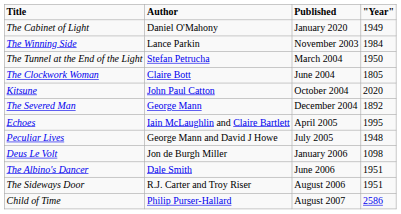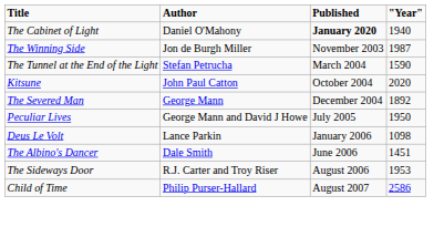The Cabinet of Light | Published: normal -> bold
The Cabinet of Light | "Year": 1949 -> 1940
The Winning Side | Author: Lance Parkin -> Jon de Burgh Miller
The Winning Side | "Year": 1984 -> 1987
The Tunnel at the End of the Light | "Year": 1950 -> 1590
- row: The Clockwork Woman | Claire Bott | June 2004 | 1805
- row: Echoes | Iain McLaughlin and Claire Bartlett | April 2005 | 1995
Peculiar Lives | "Year": 1948 -> 1950
Deus Le Volt | Author: Jon de Burgh Miller -> Lance Parkin
The Albino's Dancer | "Year": 1951 -> 1451
The Sideways Door | "Year": 1951 -> 1953
